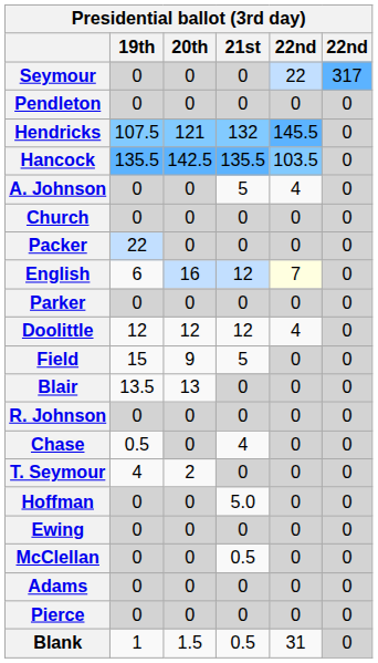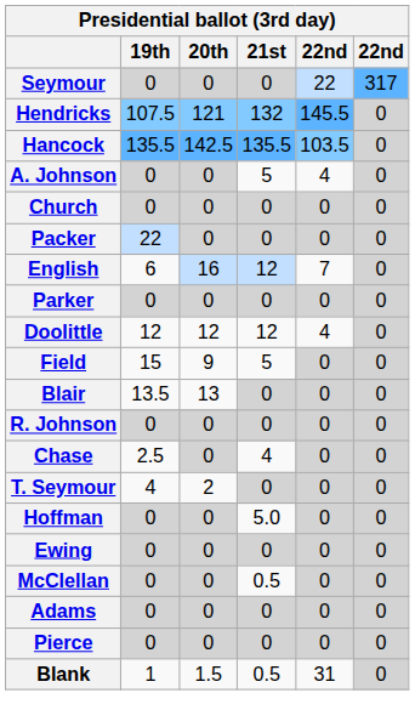- row: Pendleton | 0 | 0 | 0 | 0 | 0
English | column 5: lightyellow background -> no background
Chase | 19th: 0.5 -> 2.5
